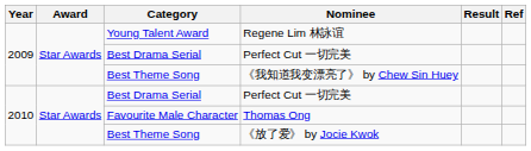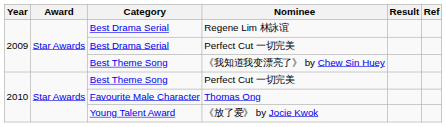Regene Lim 林詠谊 | Category: Young Talent Award -> Best Drama Serial
2010 / Perfect Cut 一切完美 | Category: Best Drama Serial -> Best Theme Song
《放了爱》 by Jocie Kwok | Category: Best Theme Song -> Young Talent Award
